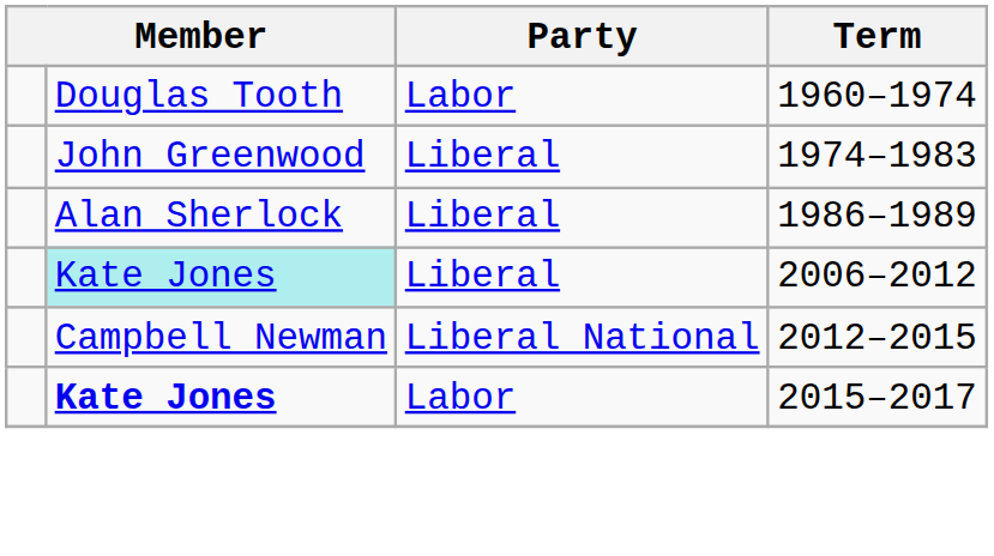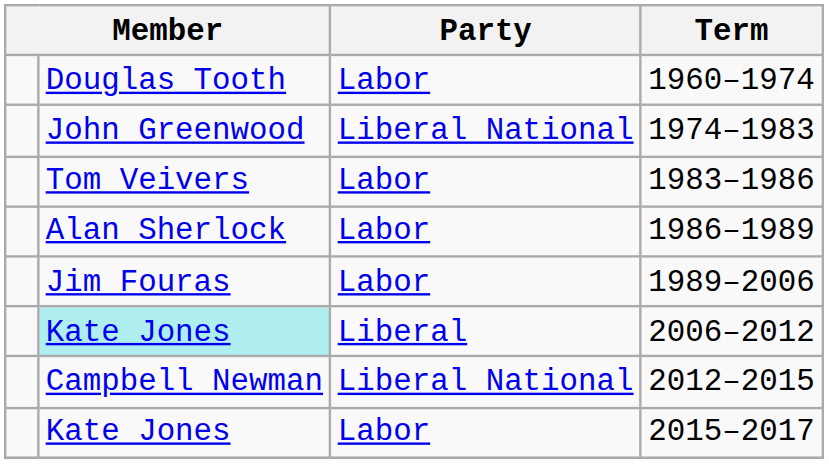1974–1983 | Party: Liberal -> Liberal National
+ row: Tom Veivers | Labor | 1983–1986
1986–1989 | Party: Liberal -> Labor
+ row: Jim Fouras | Labor | 1989–2006
2015–2017 | column 2: bold -> normal
